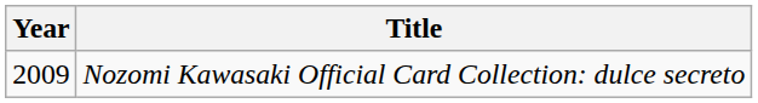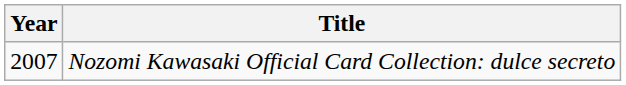Nozomi Kawasaki Official Card Collection: dulce secreto | Year: 2009 -> 2007
